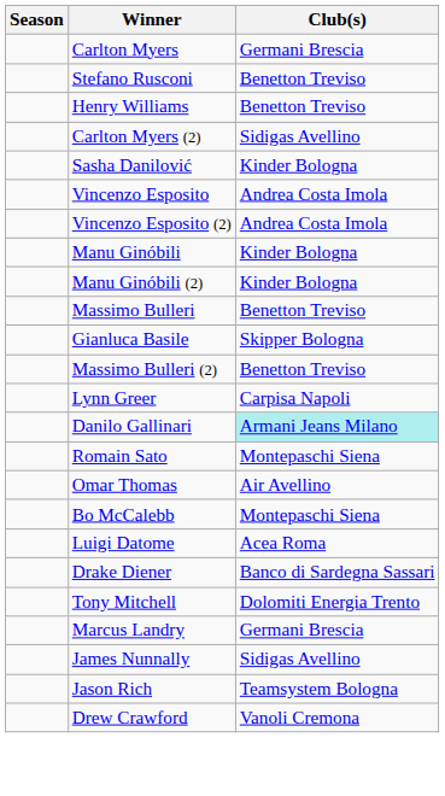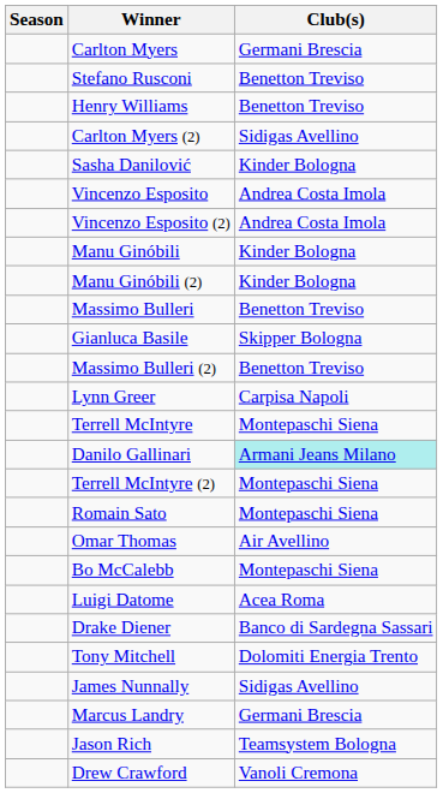+ row: Terrell McIntyre | Montepaschi Siena
+ row: Terrell McIntyre (2) | Montepaschi Siena
rows swapped: James Nunnally <-> Marcus Landry
